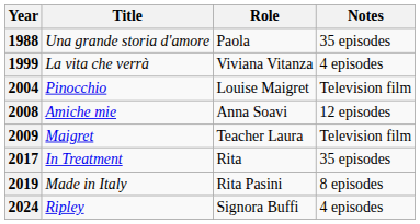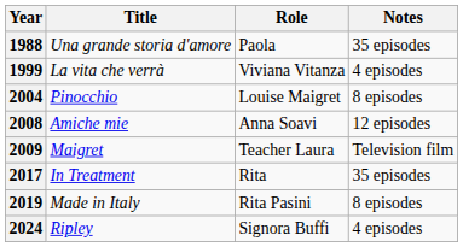2004 | Notes: Television film -> 8 episodes
